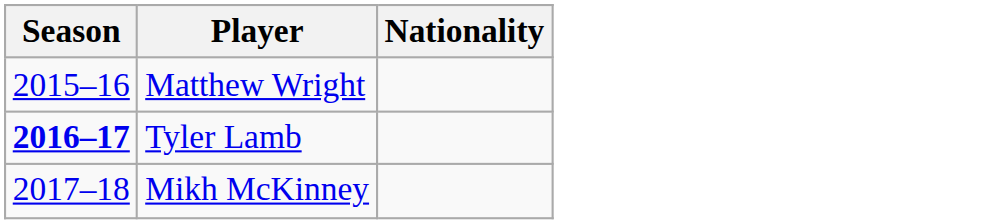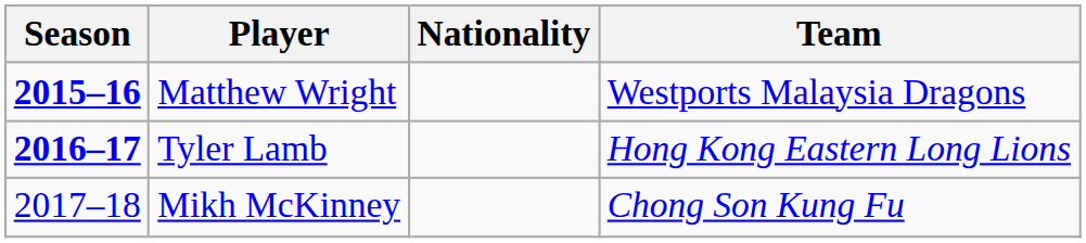+ column: Team | Westports Malaysia Dragons | Hong Kong Eastern Long Lions | Chong Son Kung Fu
Matthew Wright | Season: normal -> bold
